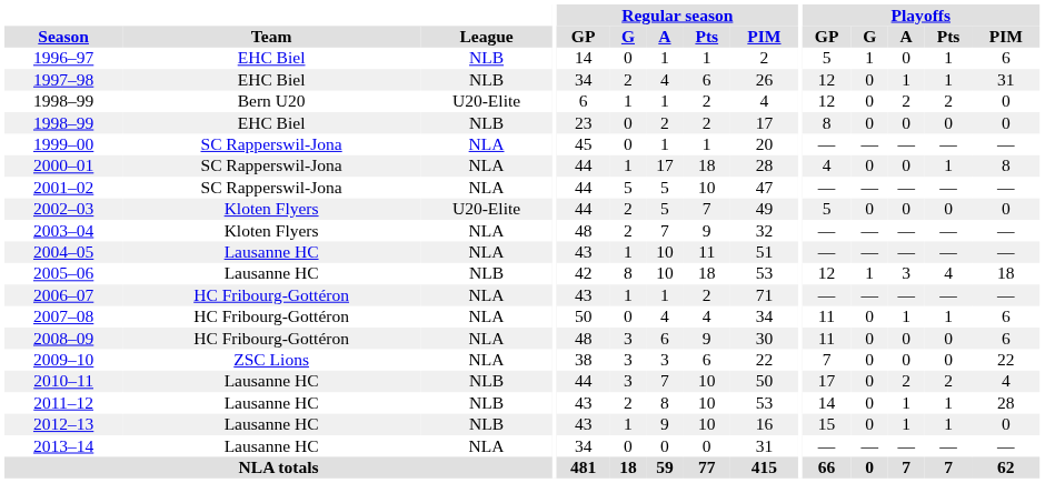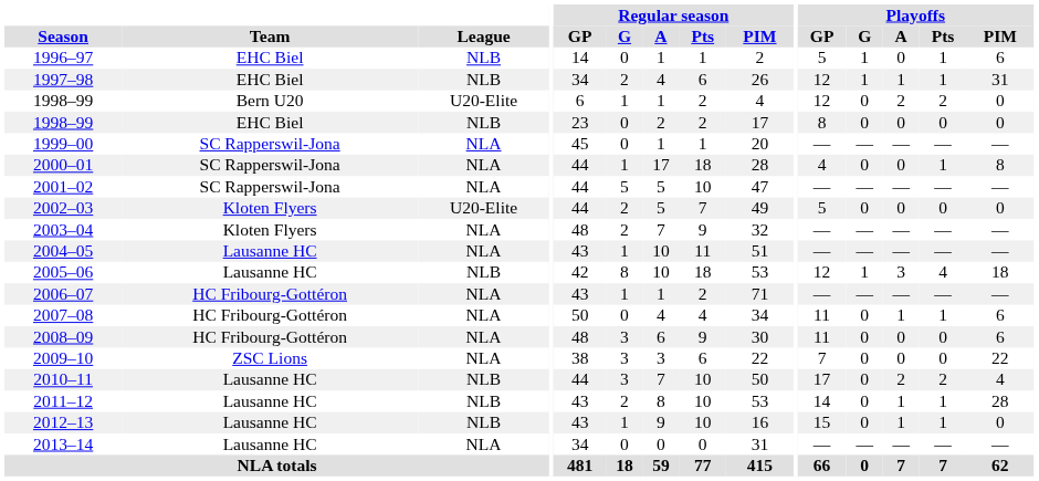1997–98 | Playoffs / G: 0 -> 1
